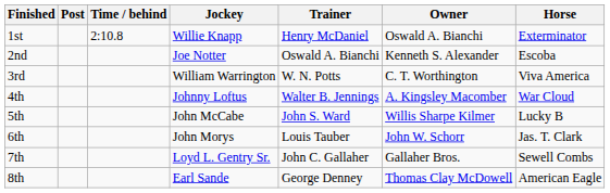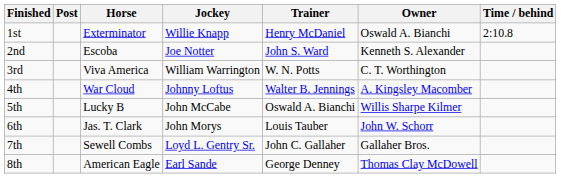columns swapped: Horse <-> Time / behind
2nd | Trainer: Oswald A. Bianchi -> John S. Ward
5th | Trainer: John S. Ward -> Oswald A. Bianchi
